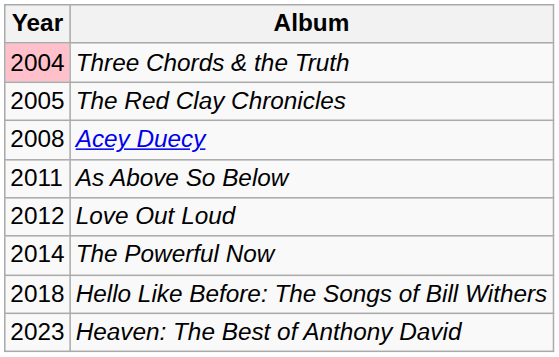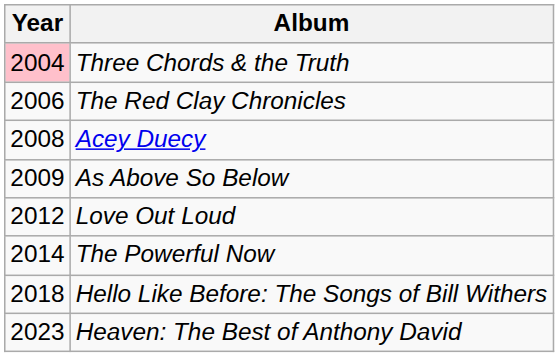The Red Clay Chronicles | Year: 2005 -> 2006
As Above So Below | Year: 2011 -> 2009
